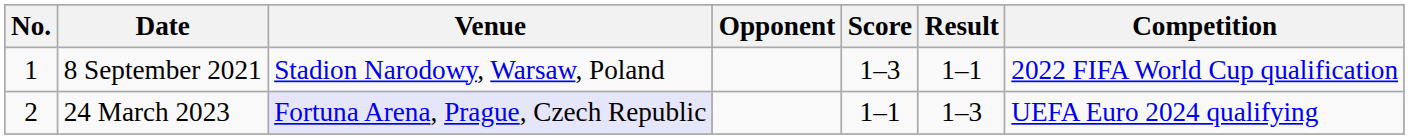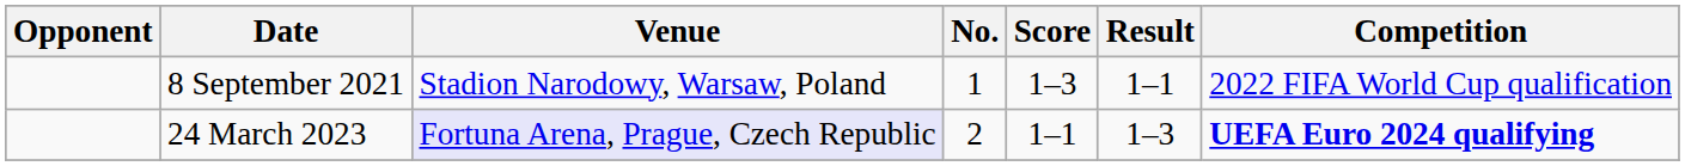columns swapped: No. <-> Opponent
24 March 2023 | Competition: normal -> bold
